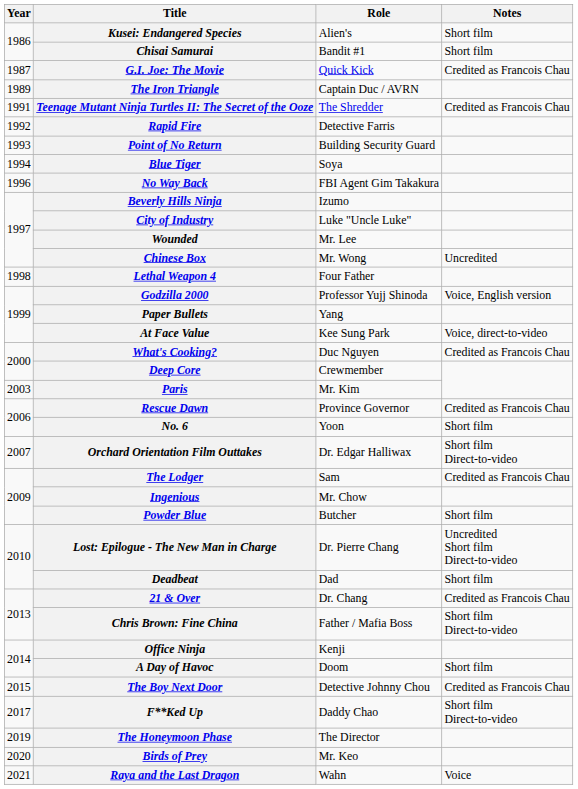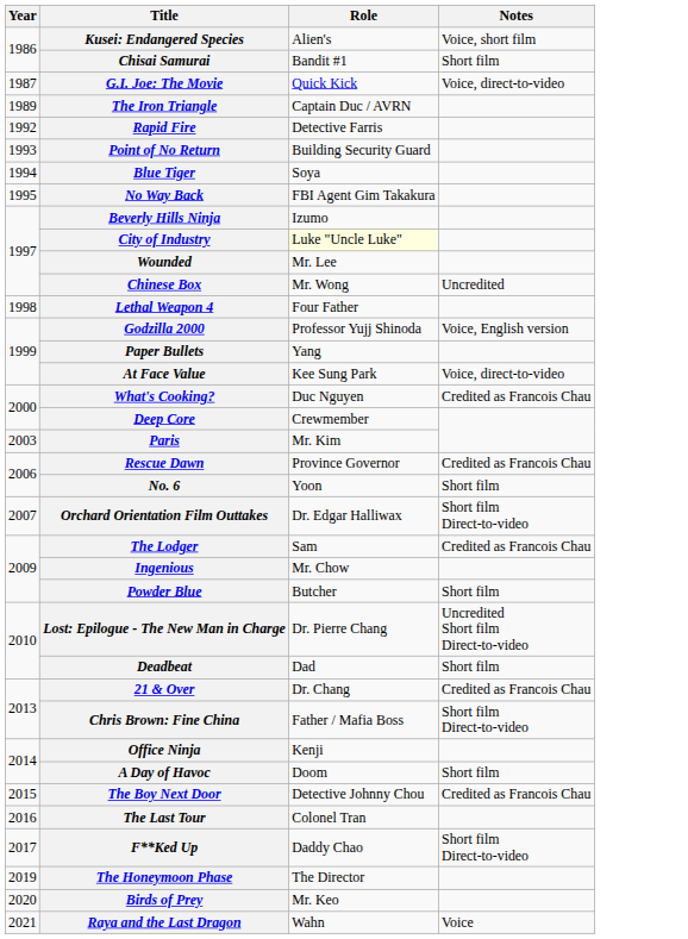Kusei: Endangered Species | Notes: Short film -> Voice, short film
G.I. Joe: The Movie | Notes: Credited as Francois Chau -> Voice, direct-to-video
- row: 1991 | Teenage Mutant Ninja Turtles II: The Secret of the Ooze | The Shredder | Credited as Francois Chau
No Way Back | Year: 1996 -> 1995
City of Industry | Role: no background -> lightyellow background
+ row: 2016 | The Last Tour | Colonel Tran
